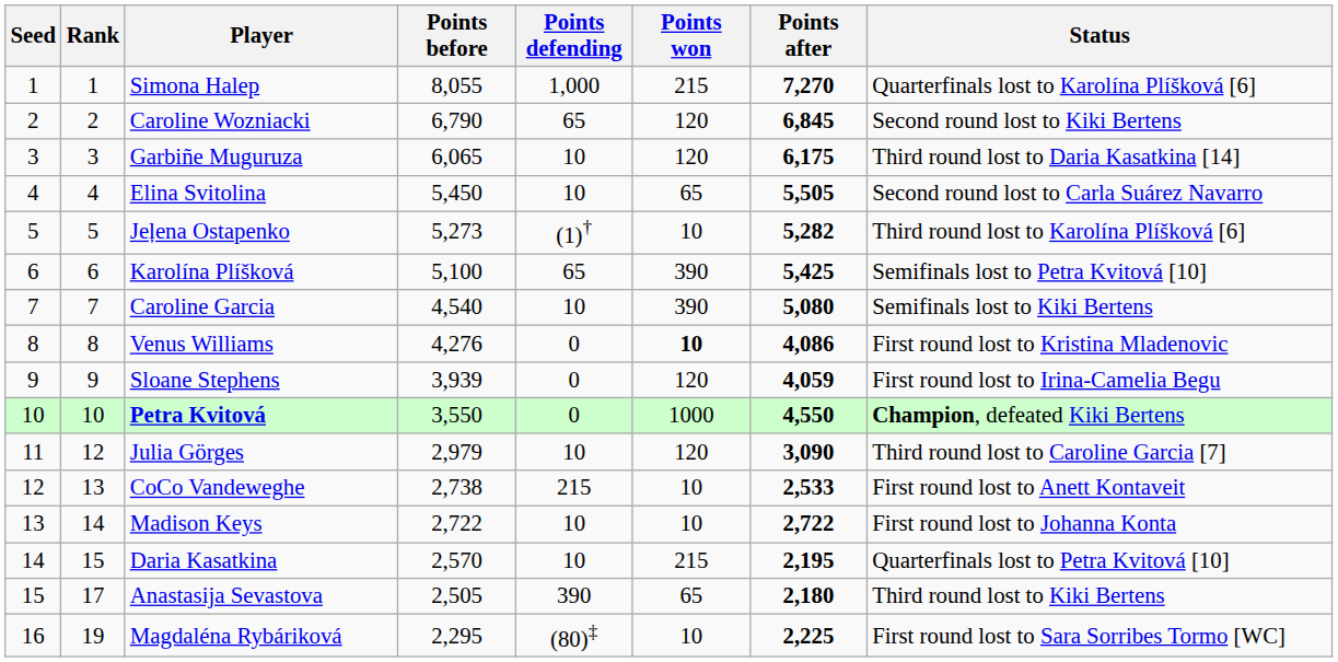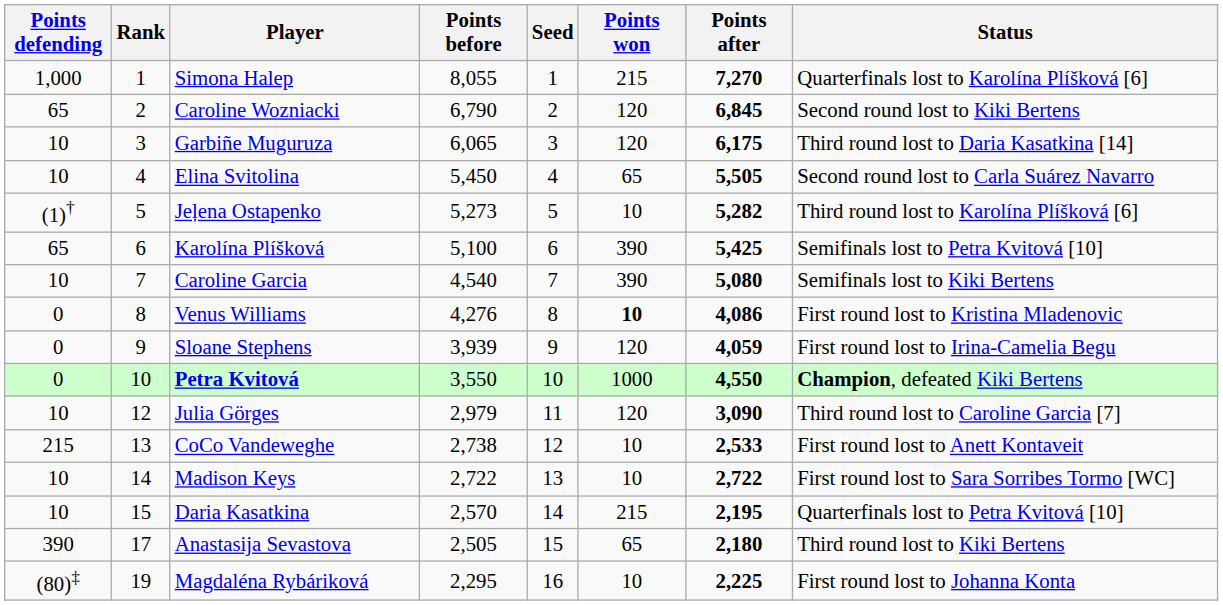columns swapped: Seed <-> Points defending
Madison Keys | Status: First round lost to Johanna Konta -> First round lost to Sara Sorribes Tormo [WC]
Magdaléna Rybáriková | Status: First round lost to Sara Sorribes Tormo [WC] -> First round lost to Johanna Konta
